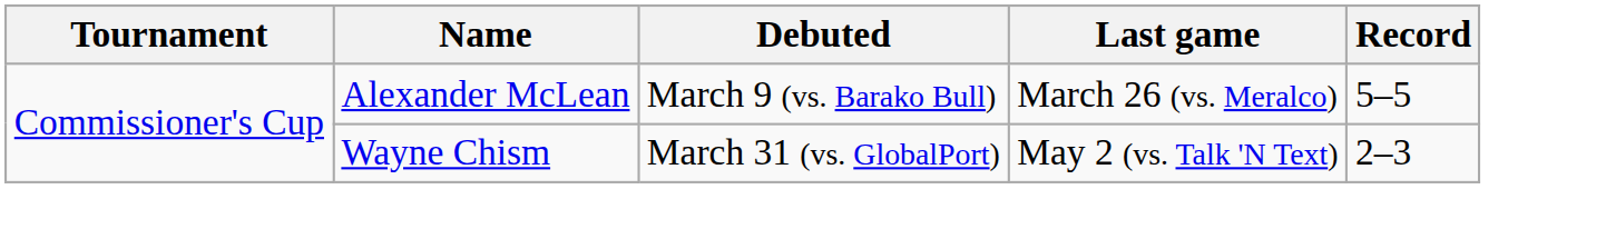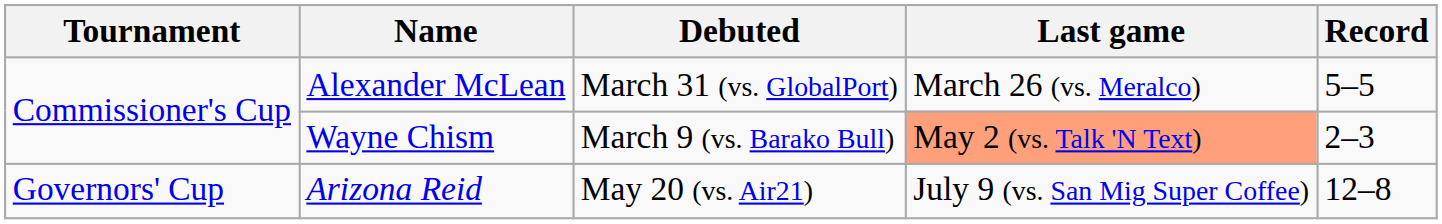Alexander McLean | Debuted: March 9 (vs. Barako Bull) -> March 31 (vs. GlobalPort)
Wayne Chism | Debuted: March 31 (vs. GlobalPort) -> March 9 (vs. Barako Bull)
Wayne Chism | Last game: no background -> lightsalmon background
+ row: Governors' Cup | Arizona Reid | May 20 (vs. Air21) | July 9 (vs. San Mig Super Coffee) | 12–8
